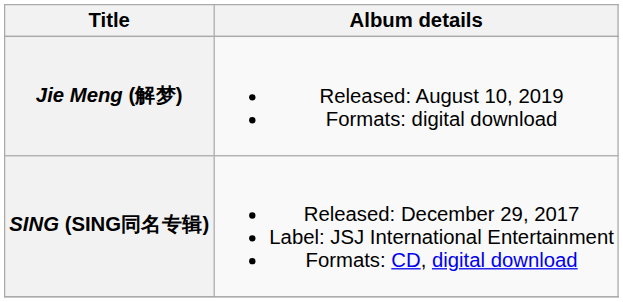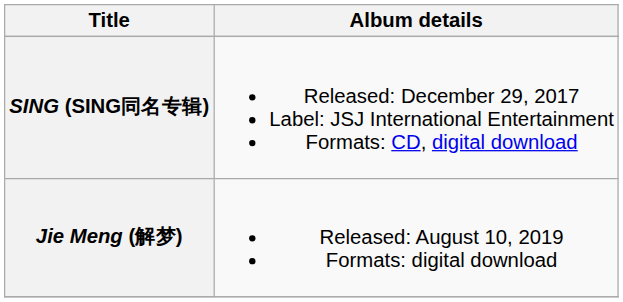rows swapped: SING (SING同名专辑) <-> Jie Meng (解梦)
